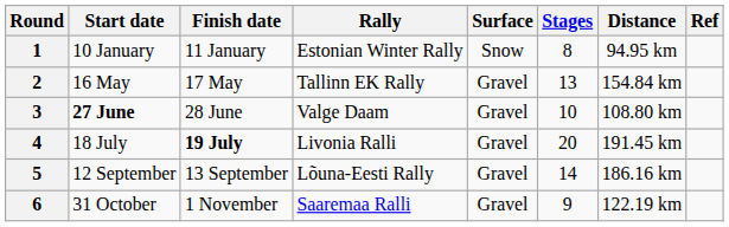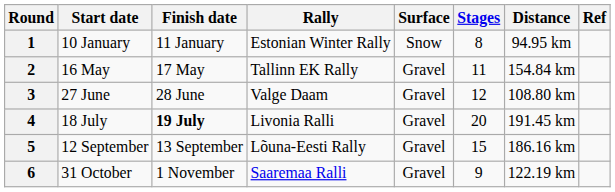2 | Stages: 13 -> 11
3 | Start date: bold -> normal
3 | Stages: 10 -> 12
5 | Stages: 14 -> 15
